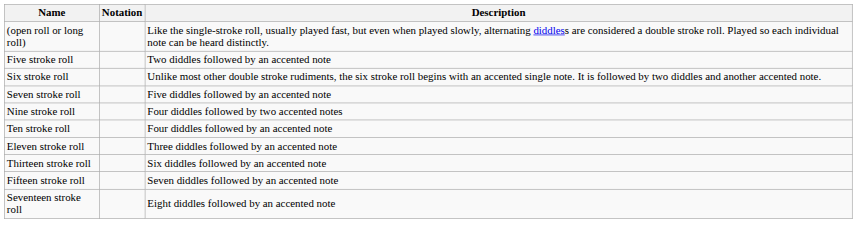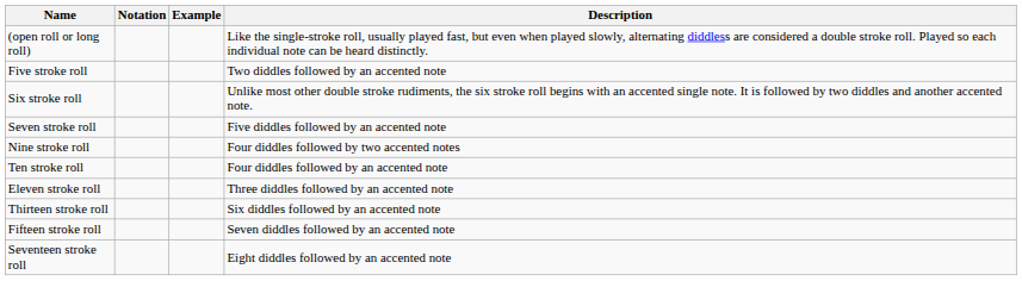+ column: Example
